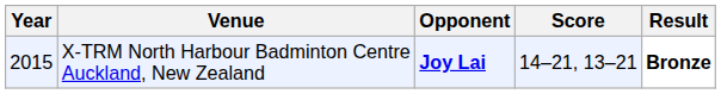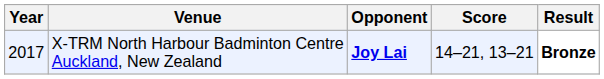X-TRM North Harbour Badminton Centre Auckland, New Zealand | Year: 2015 -> 2017
